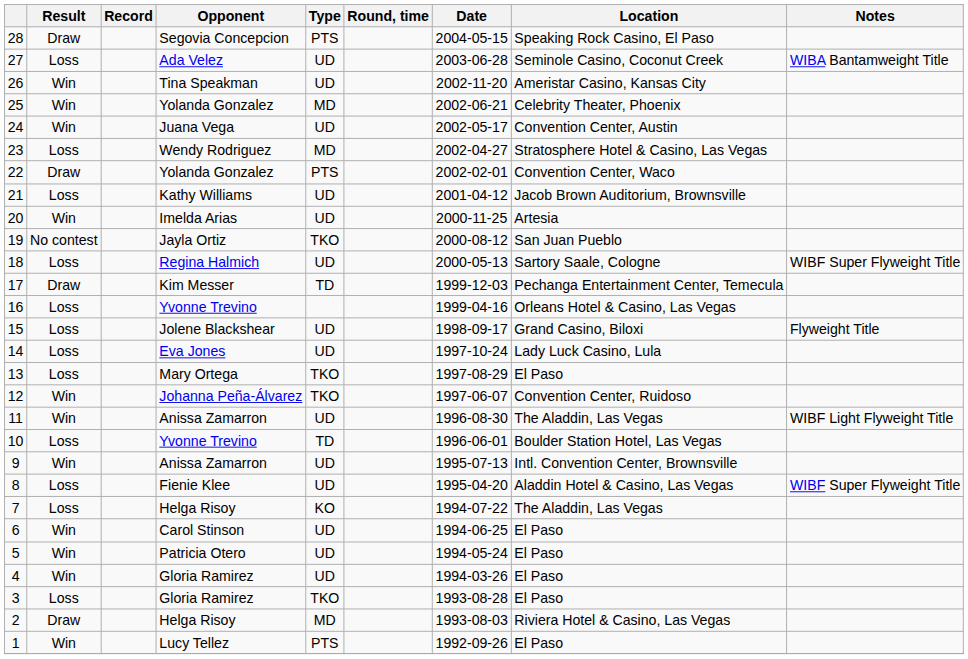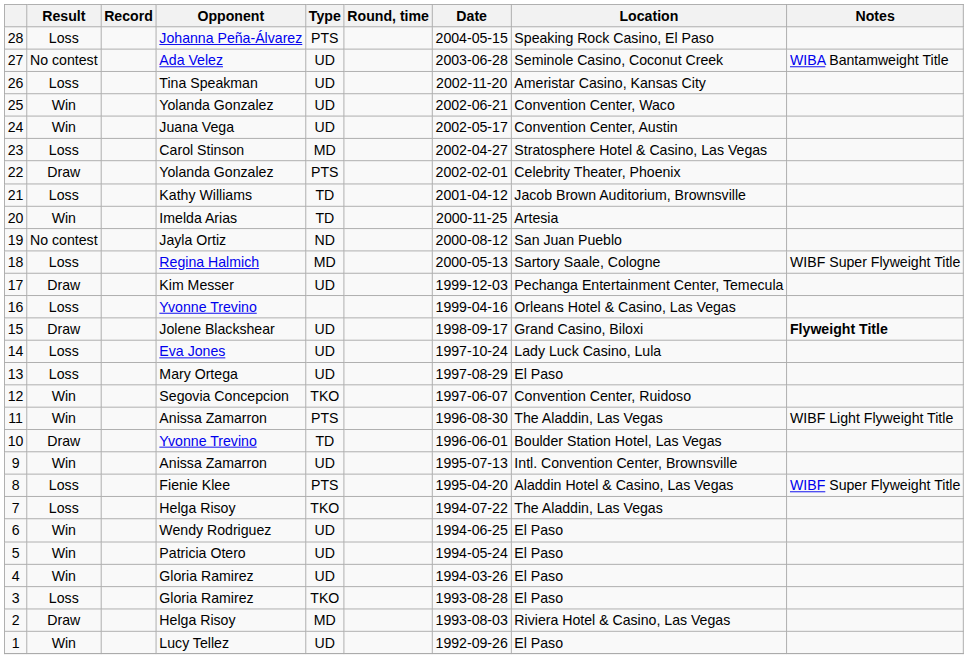28 | Result: Draw -> Loss
28 | Opponent: Segovia Concepcion -> Johanna Peña-Álvarez
27 | Result: Loss -> No contest
26 | Result: Win -> Loss
25 | Type: MD -> UD
25 | Location: Celebrity Theater, Phoenix -> Convention Center, Waco
23 | Opponent: Wendy Rodriguez -> Carol Stinson
22 | Location: Convention Center, Waco -> Celebrity Theater, Phoenix
21 | Type: UD -> TD
20 | Type: UD -> TD
19 | Type: TKO -> ND
18 | Type: UD -> MD
17 | Type: TD -> UD
15 | Result: Loss -> Draw
15 | Notes: normal -> bold
13 | Type: TKO -> UD
12 | Opponent: Johanna Peña-Álvarez -> Segovia Concepcion
11 | Type: UD -> PTS
10 | Result: Loss -> Draw
8 | Type: UD -> PTS
7 | Type: KO -> TKO
6 | Opponent: Carol Stinson -> Wendy Rodriguez
1 | Type: PTS -> UD
